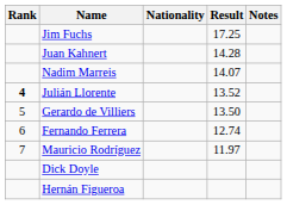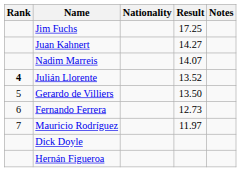Juan Kahnert | Result: 14.28 -> 14.27
Fernando Ferrera | Result: 12.74 -> 12.73
